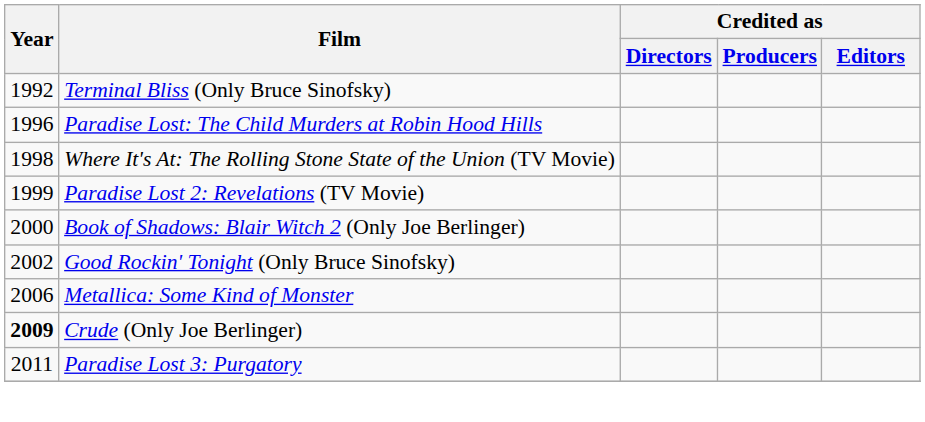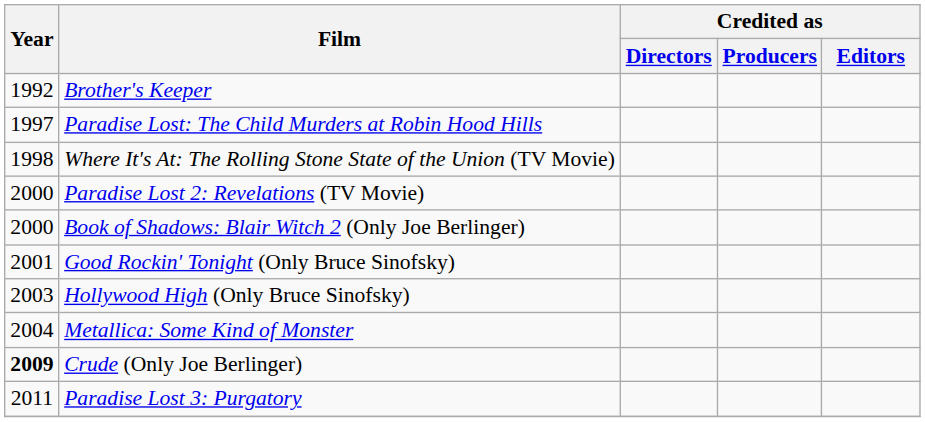+ row: 1992 | Brother's Keeper
- row: 1992 | Terminal Bliss (Only Bruce Sinofsky)
Paradise Lost: The Child Murders at Robin Hood Hills | Year: 1996 -> 1997
Paradise Lost 2: Revelations (TV Movie) | Year: 1999 -> 2000
Good Rockin' Tonight (Only Bruce Sinofsky) | Year: 2002 -> 2001
+ row: 2003 | Hollywood High (Only Bruce Sinofsky)
Metallica: Some Kind of Monster | Year: 2006 -> 2004
